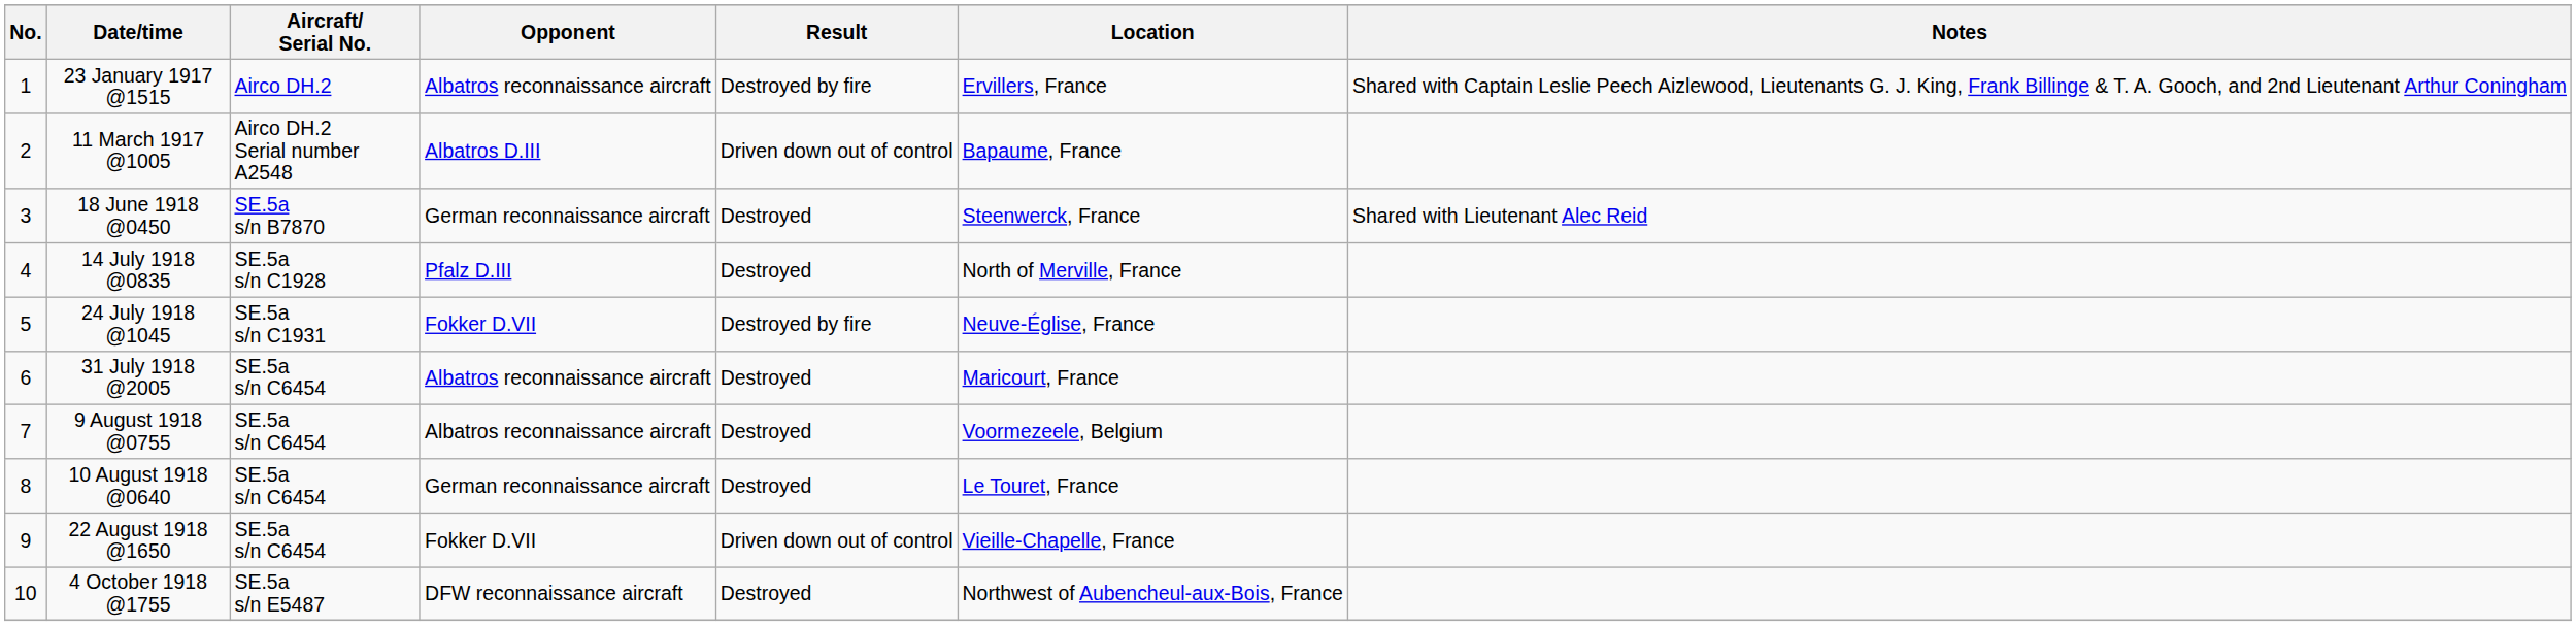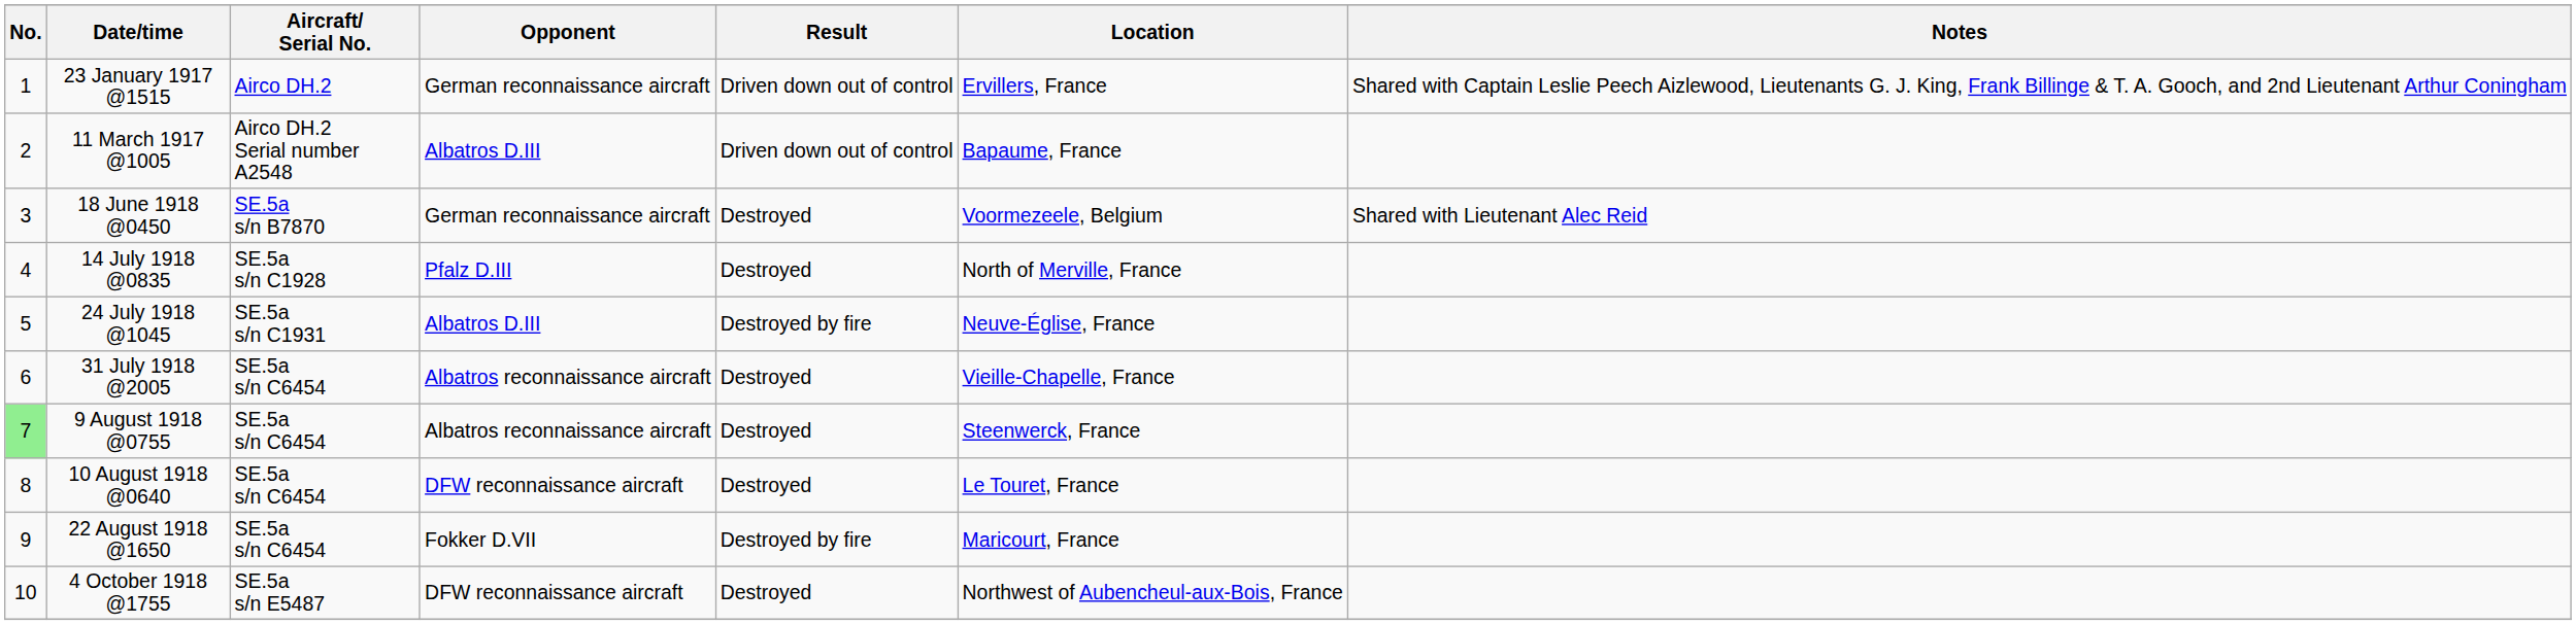23 January 1917 @1515 | Opponent: Albatros reconnaissance aircraft -> German reconnaissance aircraft
23 January 1917 @1515 | Result: Destroyed by fire -> Driven down out of control
18 June 1918 @0450 | Location: Steenwerck, France -> Voormezeele, Belgium
24 July 1918 @1045 | Opponent: Fokker D.VII -> Albatros D.III
31 July 1918 @2005 | Location: Maricourt, France -> Vieille-Chapelle, France
9 August 1918 @0755 | No.: no background -> lightgreen background
9 August 1918 @0755 | Location: Voormezeele, Belgium -> Steenwerck, France
10 August 1918 @0640 | Opponent: German reconnaissance aircraft -> DFW reconnaissance aircraft
22 August 1918 @1650 | Result: Driven down out of control -> Destroyed by fire
22 August 1918 @1650 | Location: Vieille-Chapelle, France -> Maricourt, France
